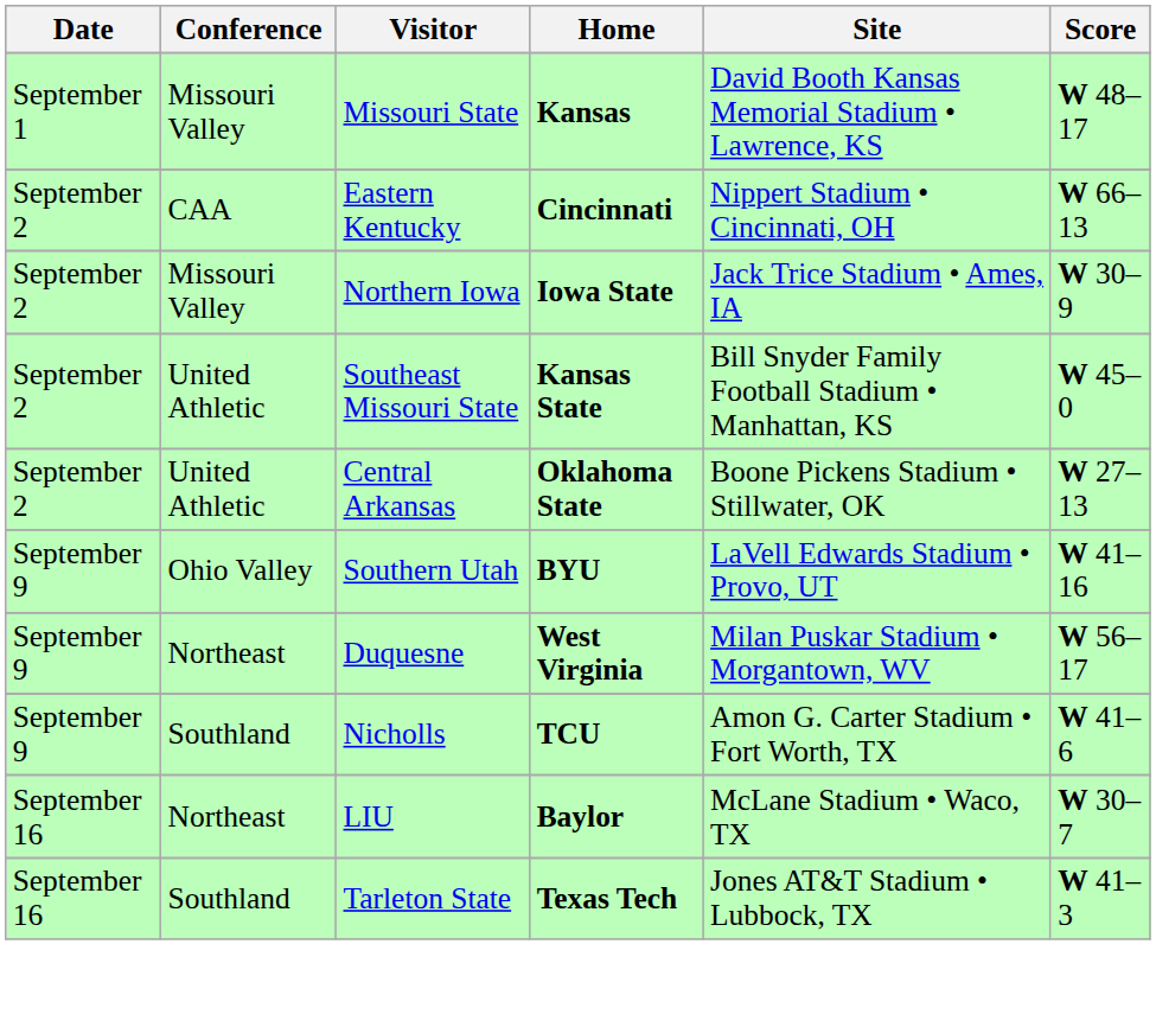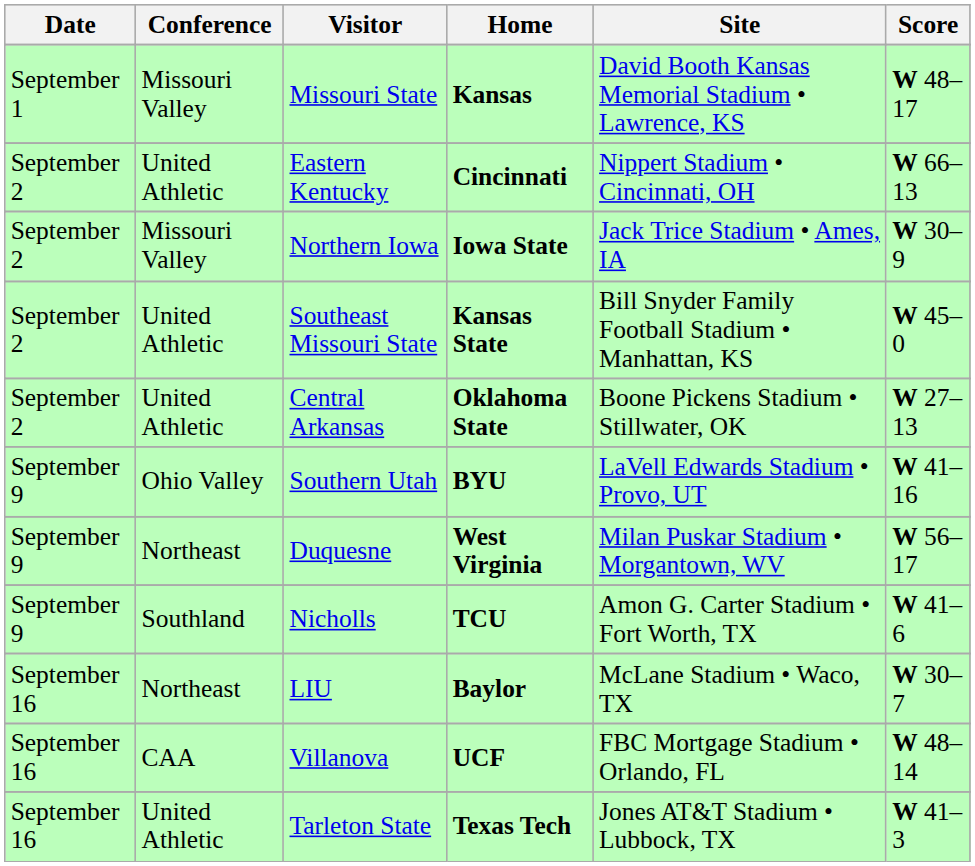Eastern Kentucky | Conference: CAA -> United Athletic
+ row: September 16 | CAA | Villanova | UCF | FBC Mortgage Stadium • Orlando, FL | W 48–14
Tarleton State | Conference: Southland -> United Athletic
